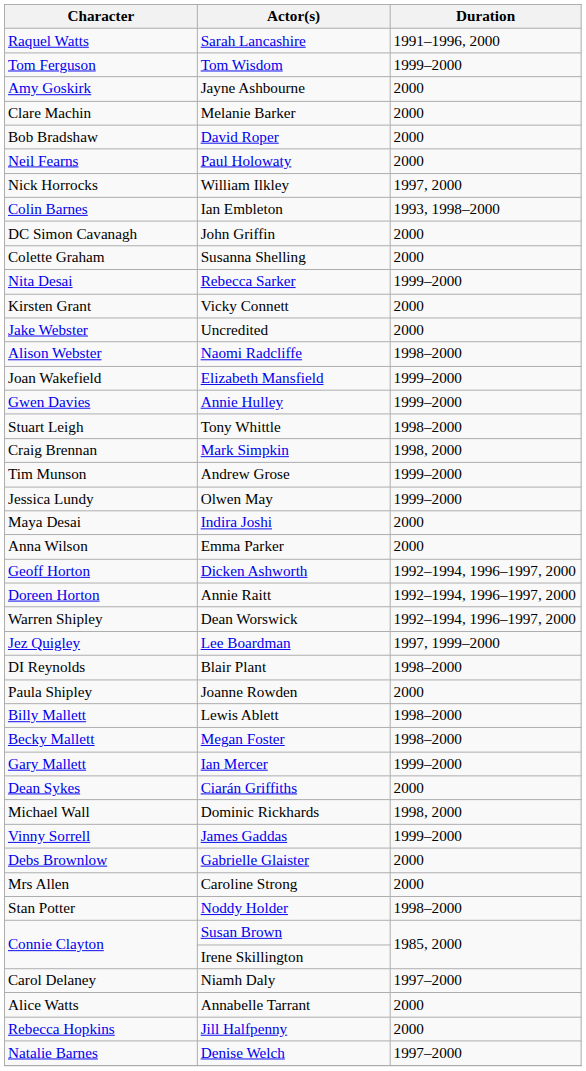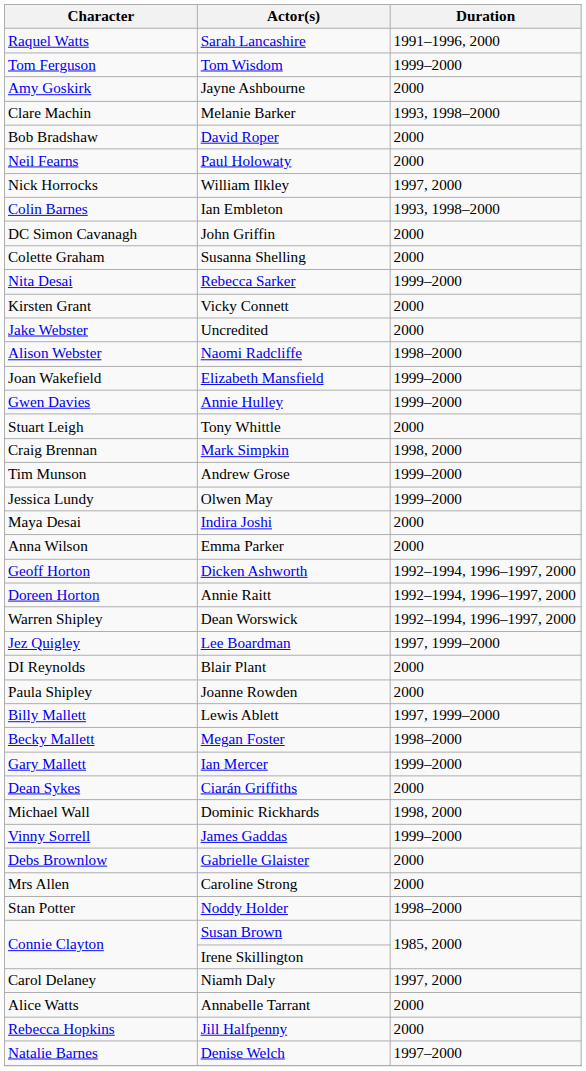Melanie Barker | Duration: 2000 -> 1993, 1998–2000
Tony Whittle | Duration: 1998–2000 -> 2000
Blair Plant | Duration: 1998–2000 -> 2000
Lewis Ablett | Duration: 1998–2000 -> 1997, 1999–2000
Niamh Daly | Duration: 1997–2000 -> 1997, 2000
